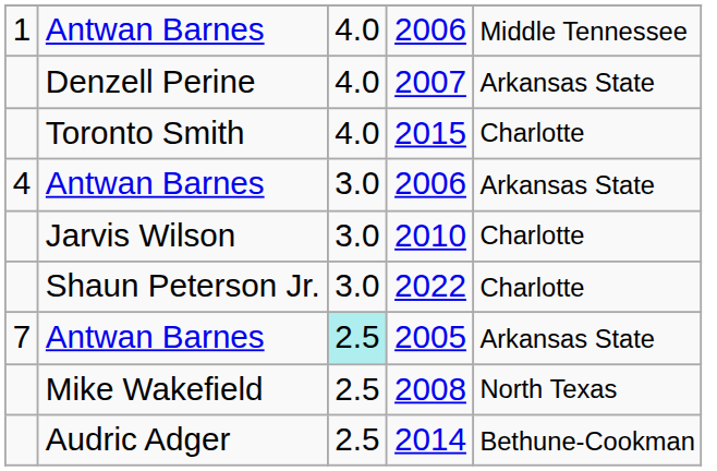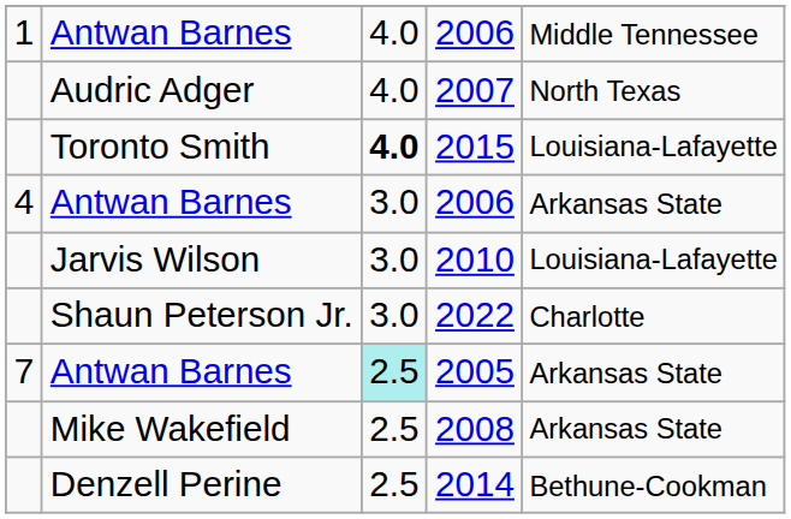2007 | column 2: Denzell Perine -> Audric Adger
2007 | column 5: Arkansas State -> North Texas
2015 | column 3: normal -> bold
2015 | column 5: Charlotte -> Louisiana-Lafayette
2010 | column 5: Charlotte -> Louisiana-Lafayette
2008 | column 5: North Texas -> Arkansas State
2014 | column 2: Audric Adger -> Denzell Perine
